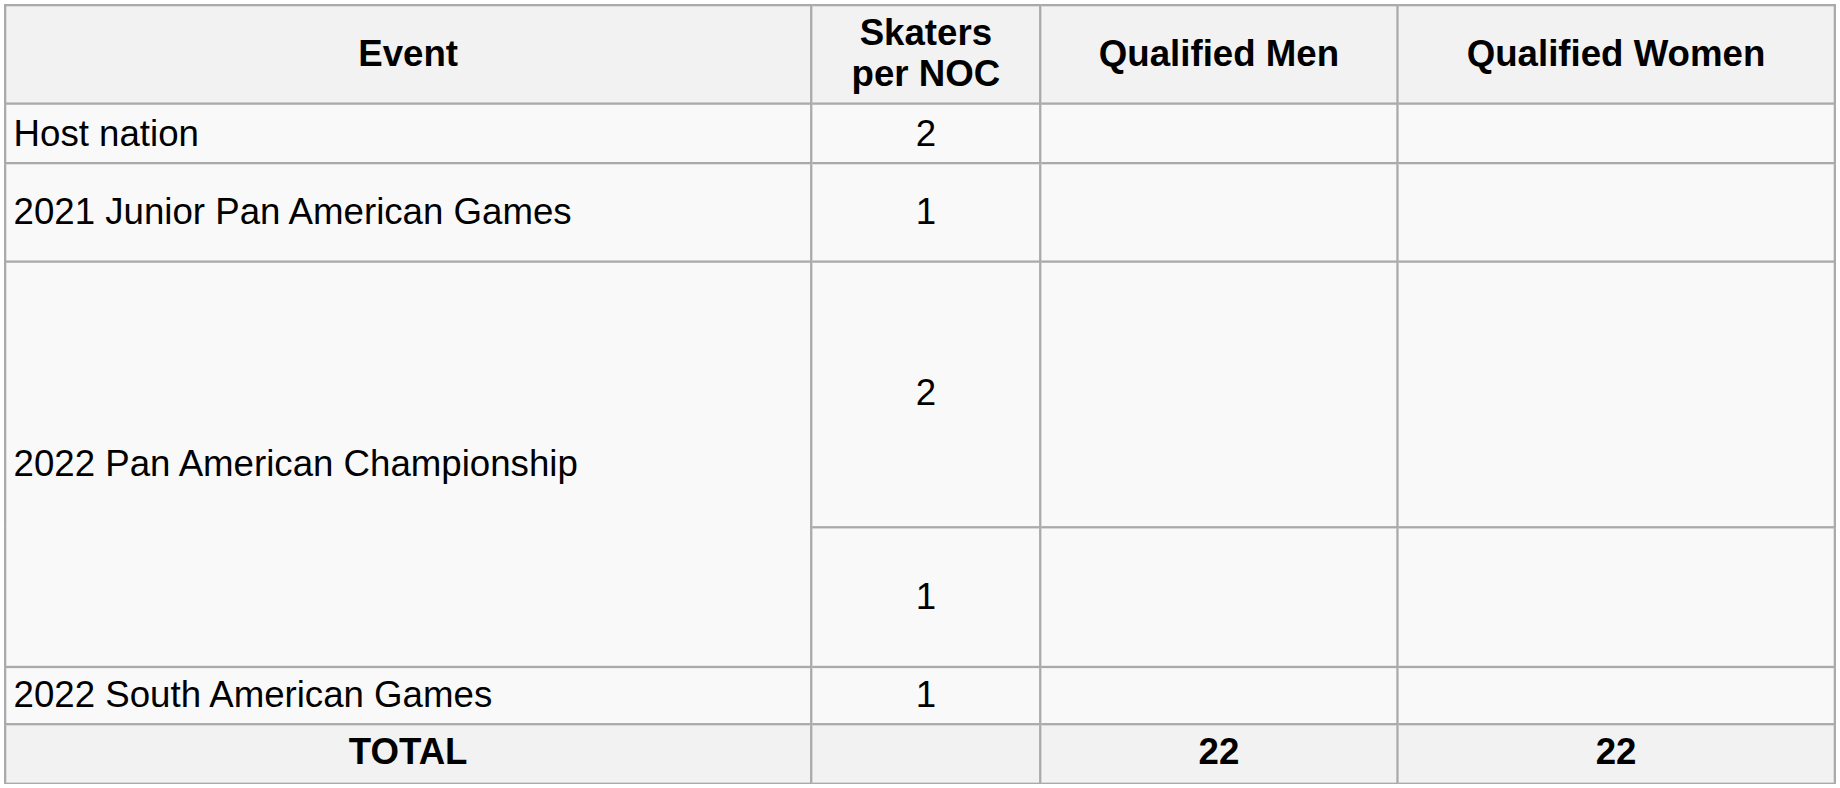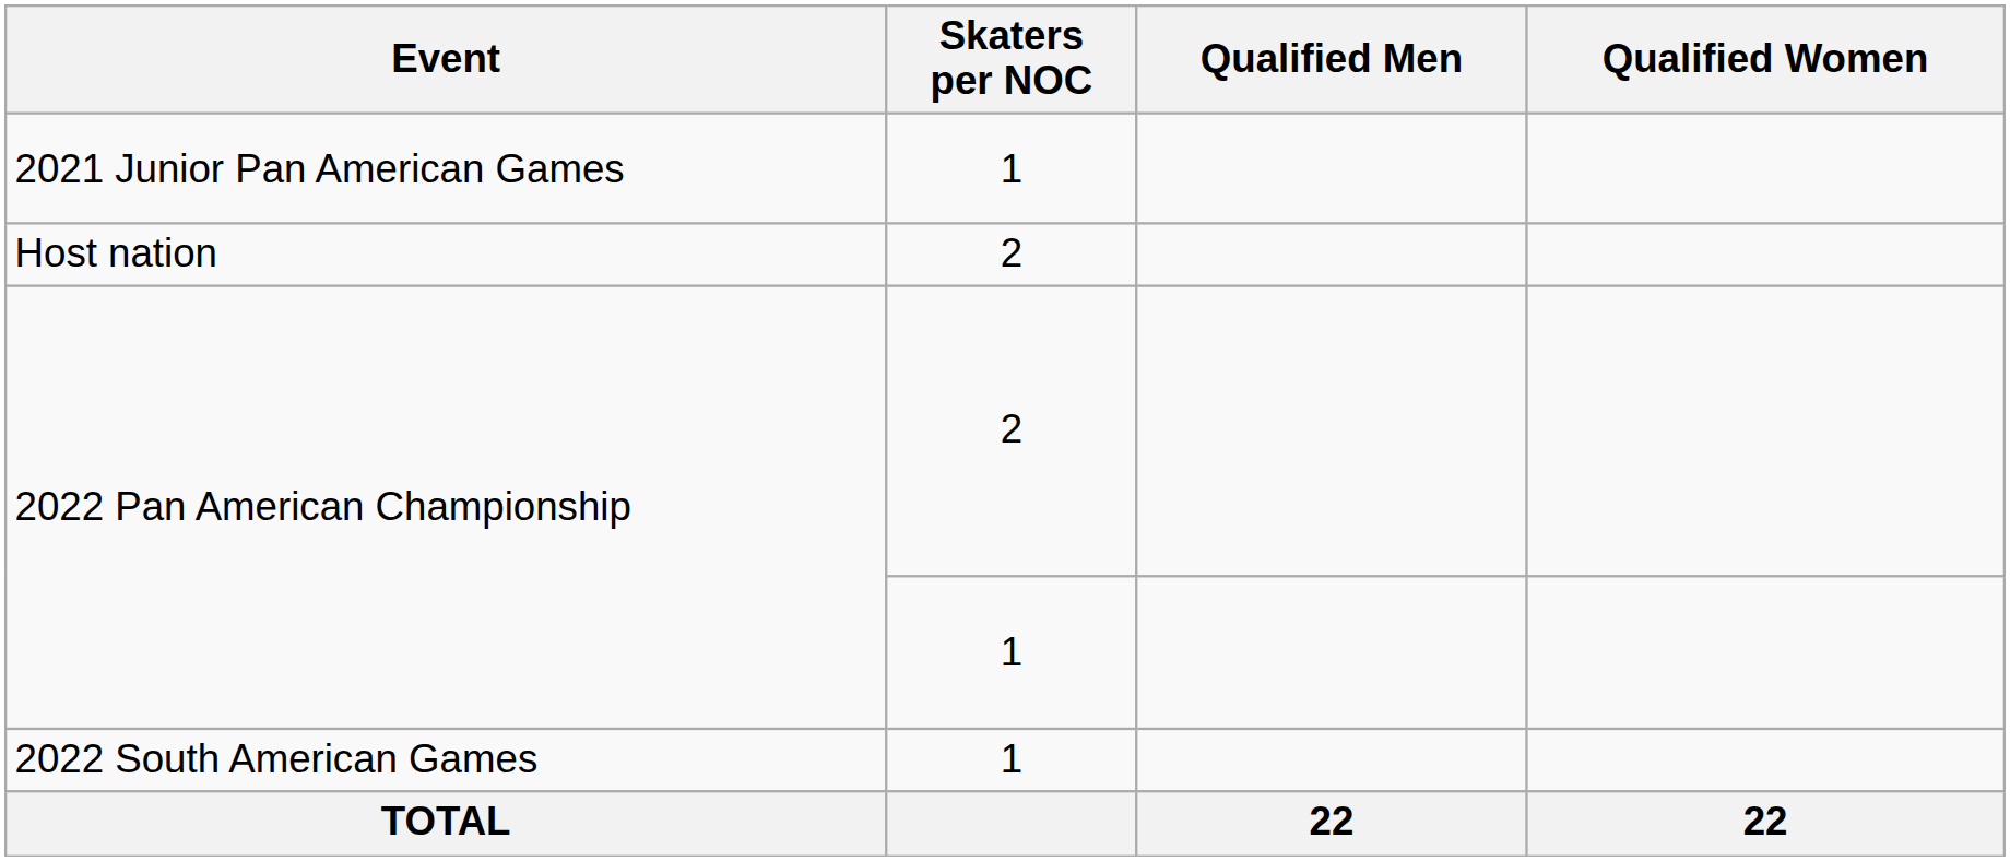rows swapped: Host nation <-> 2021 Junior Pan American Games
